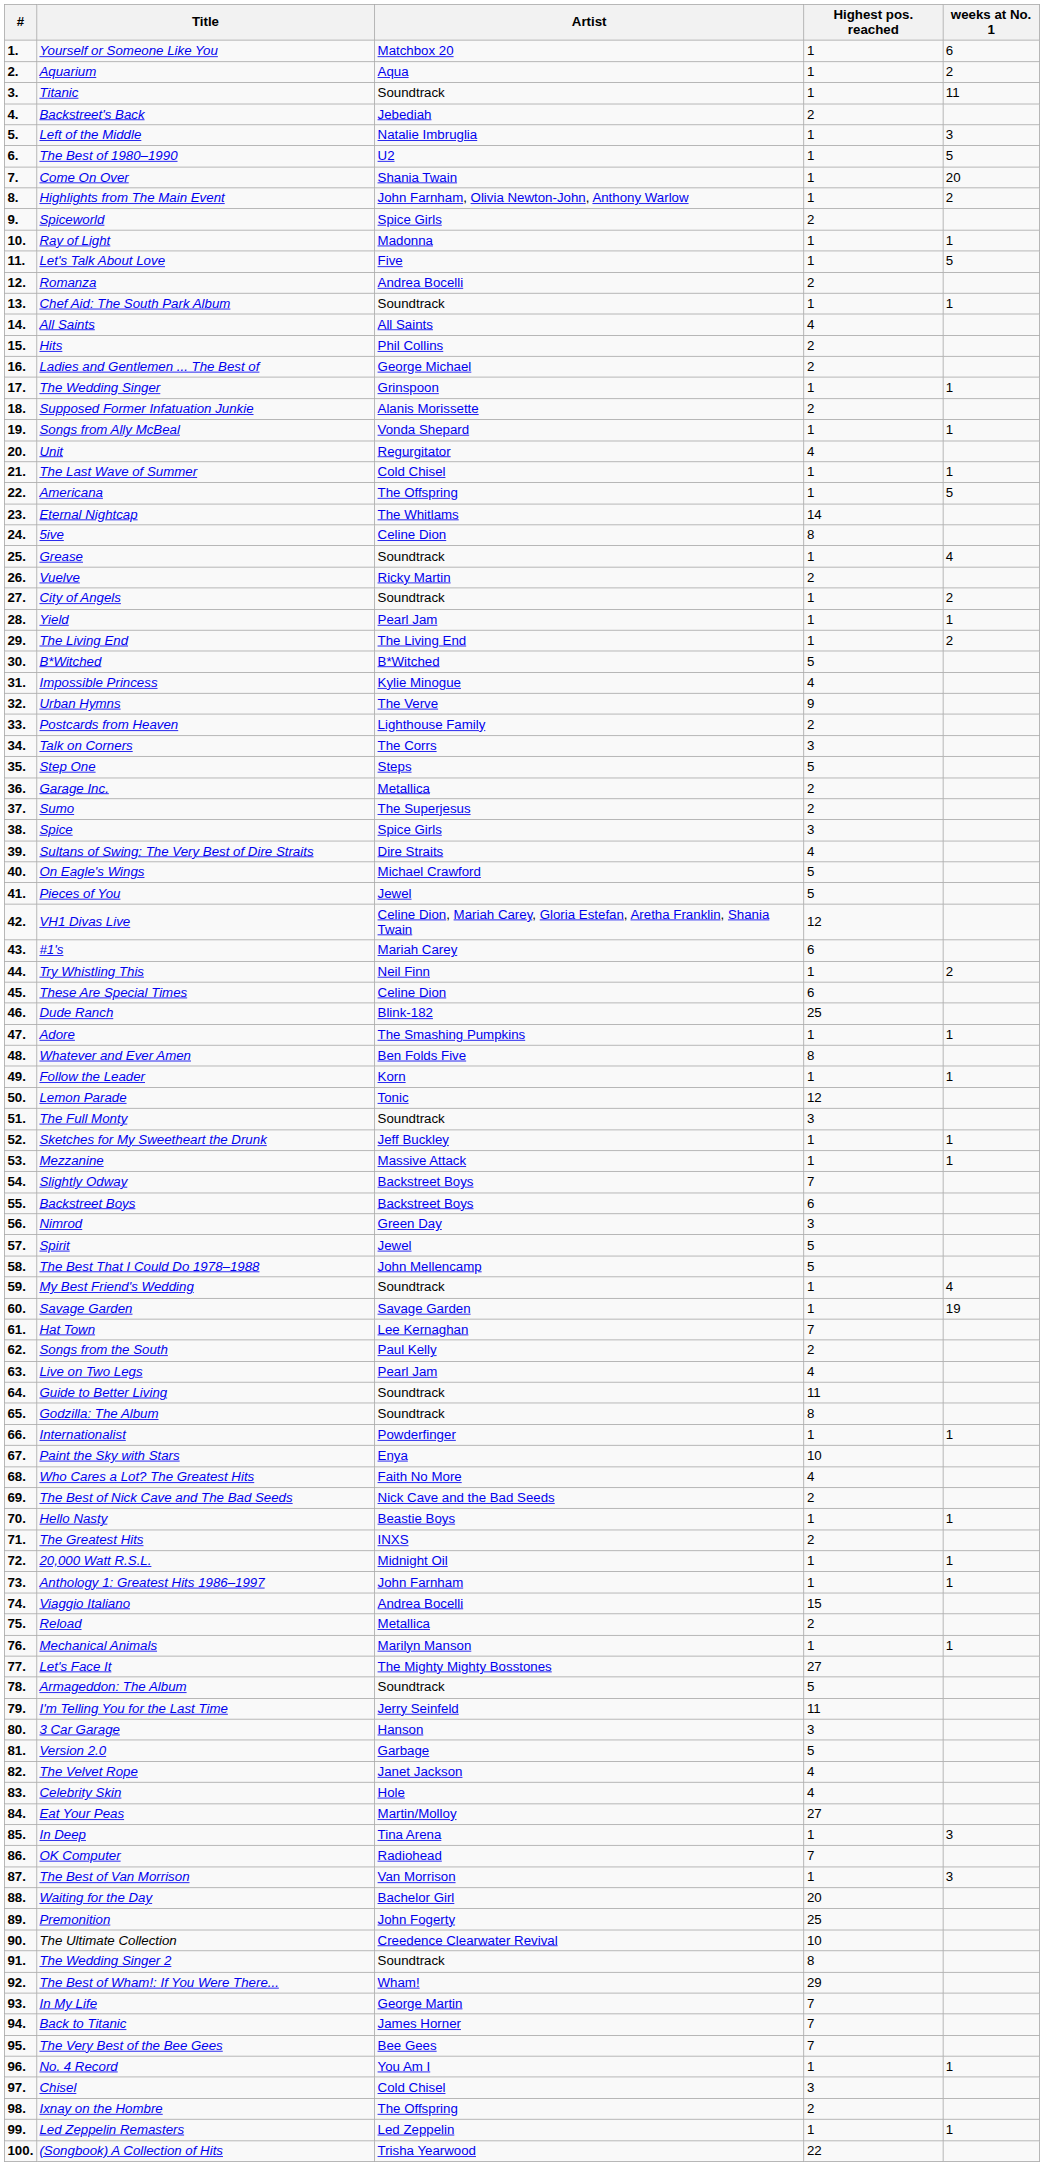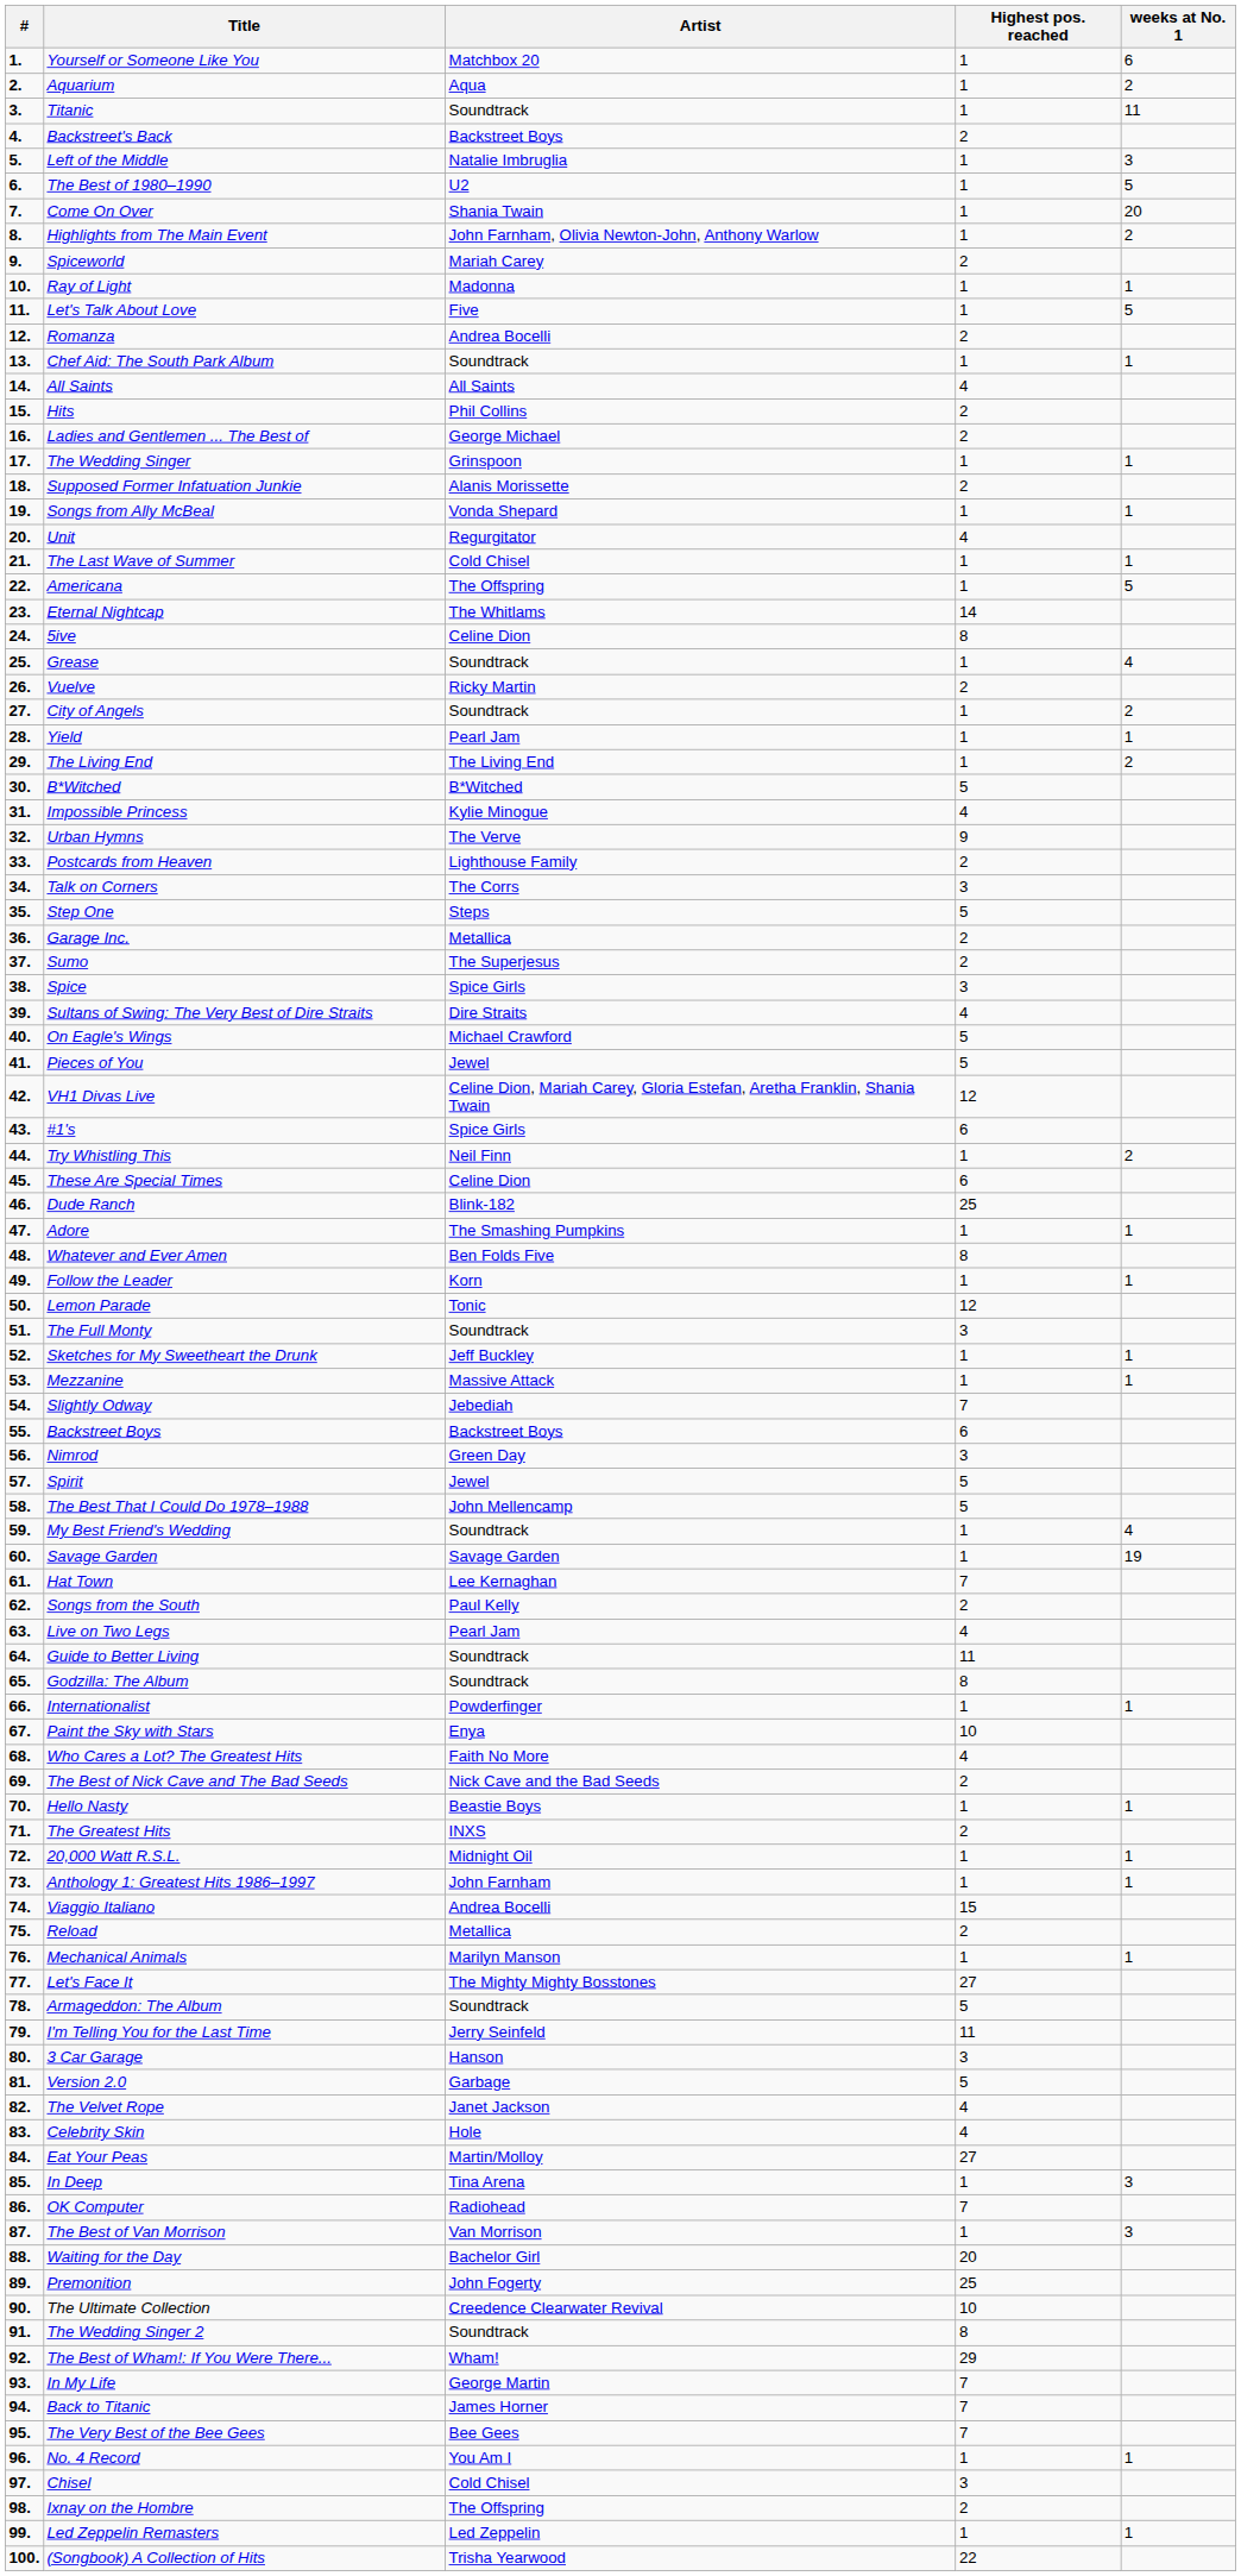Backstreet's Back | Artist: Jebediah -> Backstreet Boys
Spiceworld | Artist: Spice Girls -> Mariah Carey
#1's | Artist: Mariah Carey -> Spice Girls
Slightly Odway | Artist: Backstreet Boys -> Jebediah
